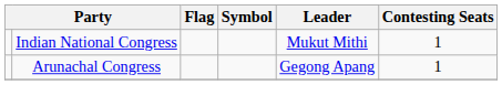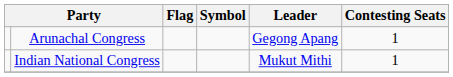rows swapped: Indian National Congress <-> Arunachal Congress
